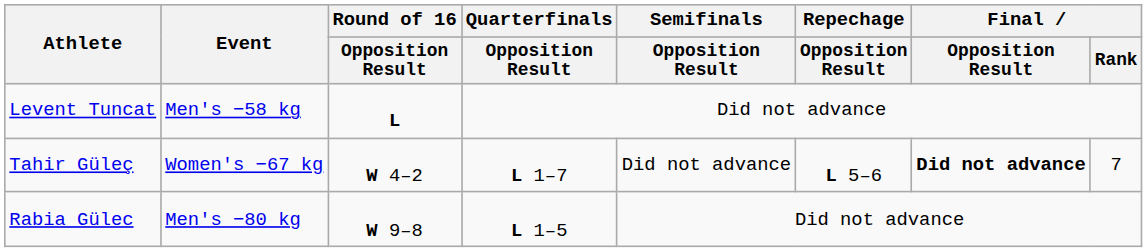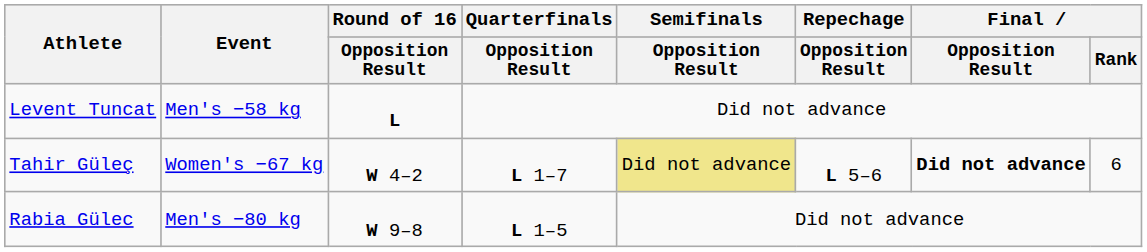Tahir Güleç | Semifinals / Opposition Result: no background -> khaki background
Tahir Güleç | Final / Rank: 7 -> 6
